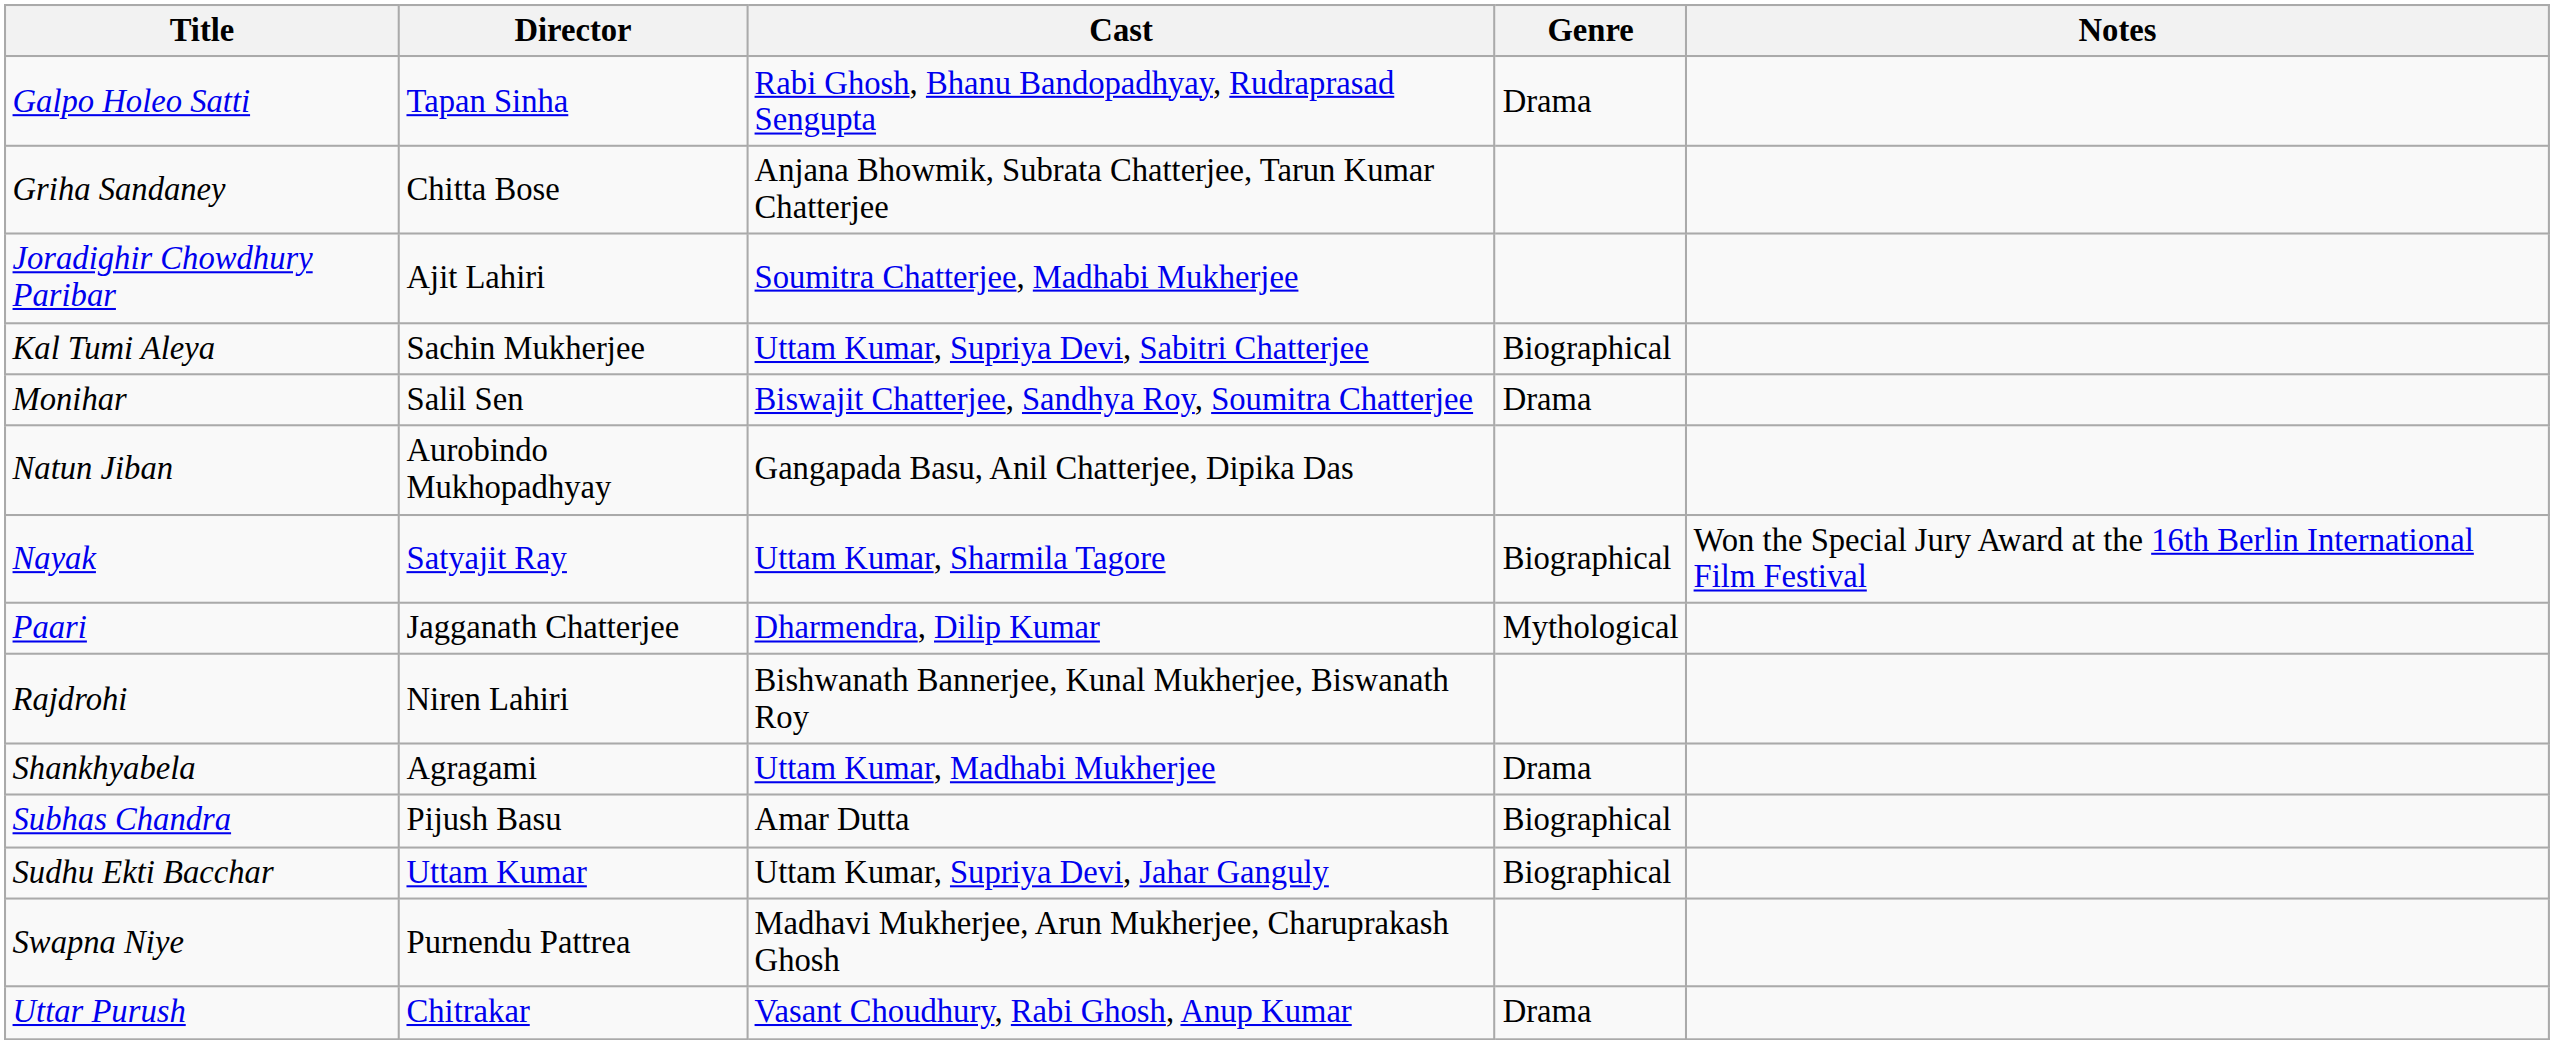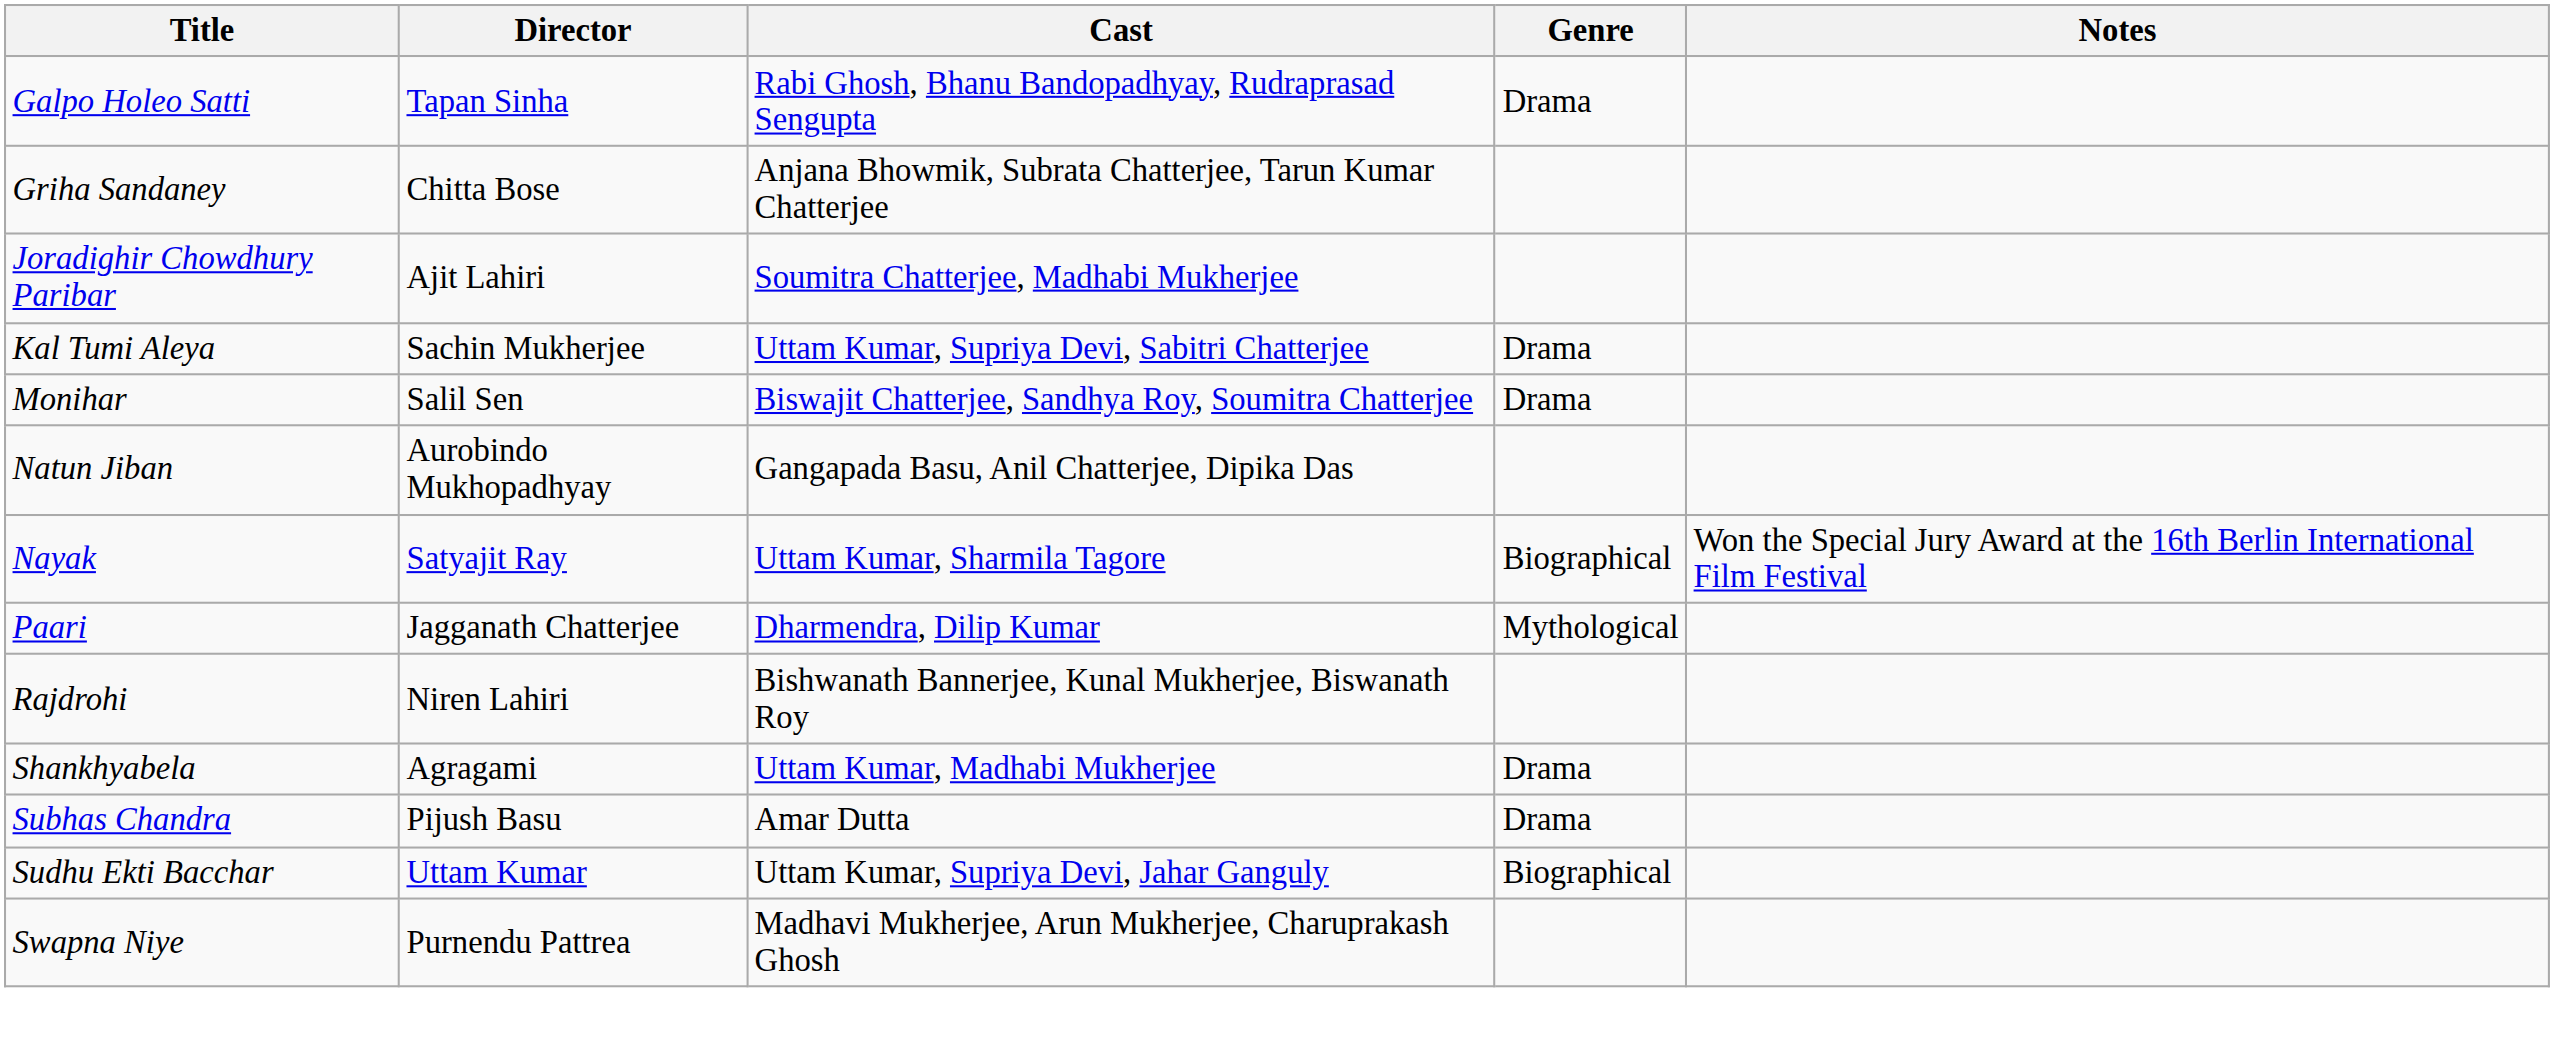Kal Tumi Aleya | Genre: Biographical -> Drama
Subhas Chandra | Genre: Biographical -> Drama
- row: Uttar Purush | Chitrakar | Vasant Choudhury, Rabi Ghosh, Anup Kumar | Drama
